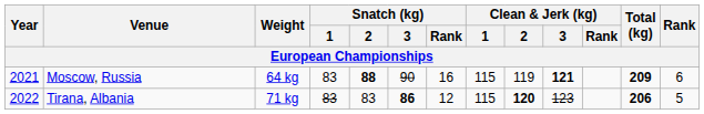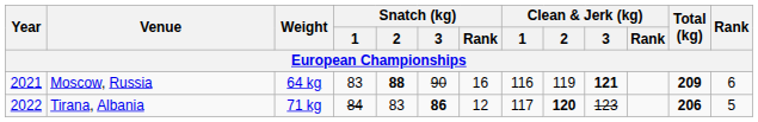Moscow, Russia | Clean & Jerk (kg) / 1: 115 -> 116
Tirana, Albania | Snatch (kg) / 1: 83 -> 84
Tirana, Albania | Clean & Jerk (kg) / 1: 115 -> 117
